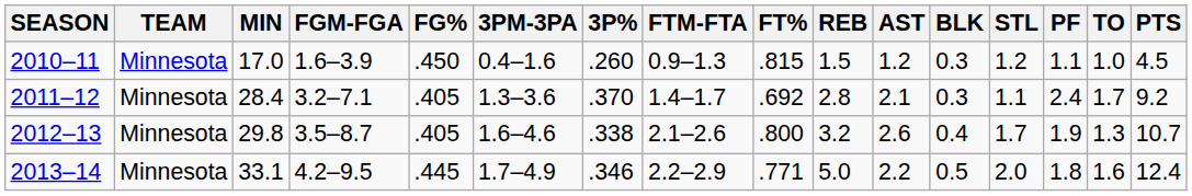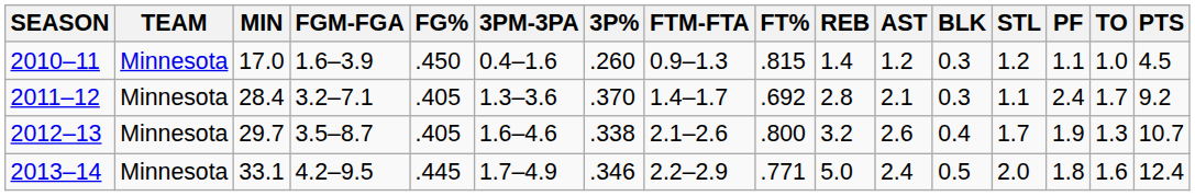2010–11 | REB: 1.5 -> 1.4
2012–13 | MIN: 29.8 -> 29.7
2013–14 | AST: 2.2 -> 2.4
